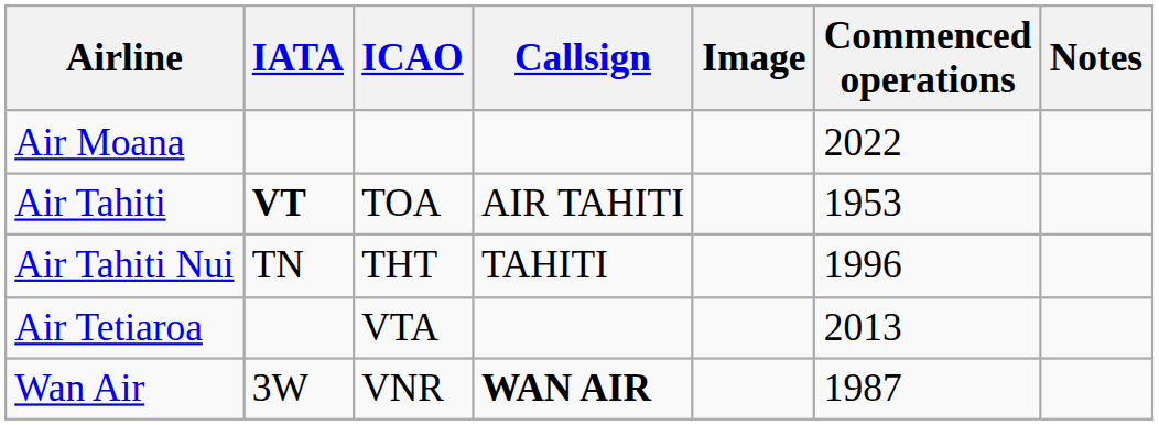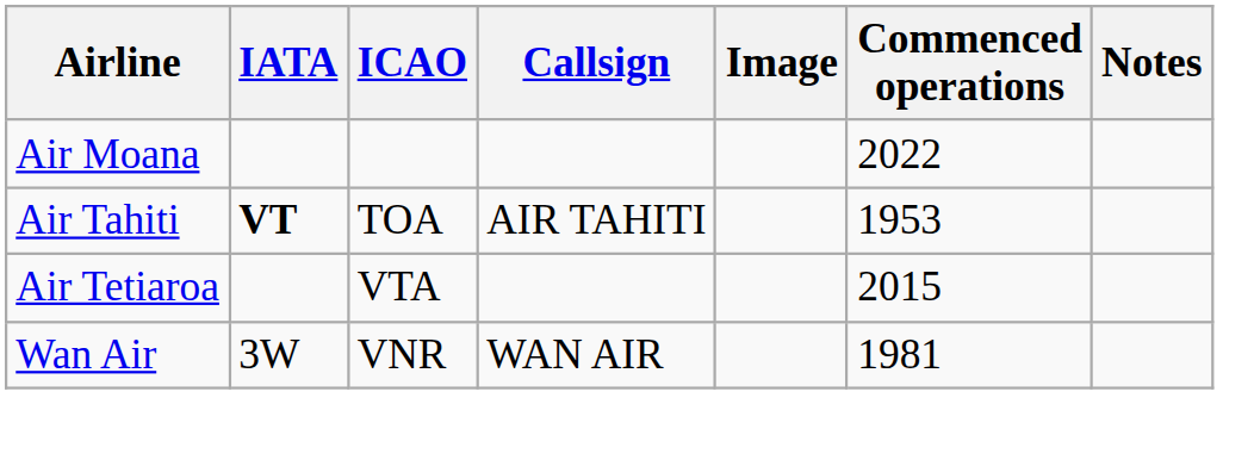- row: Air Tahiti Nui | TN | THT | TAHITI | 1996
Air Tetiaroa | Commenced operations: 2013 -> 2015
Wan Air | Callsign: bold -> normal
Wan Air | Commenced operations: 1987 -> 1981
